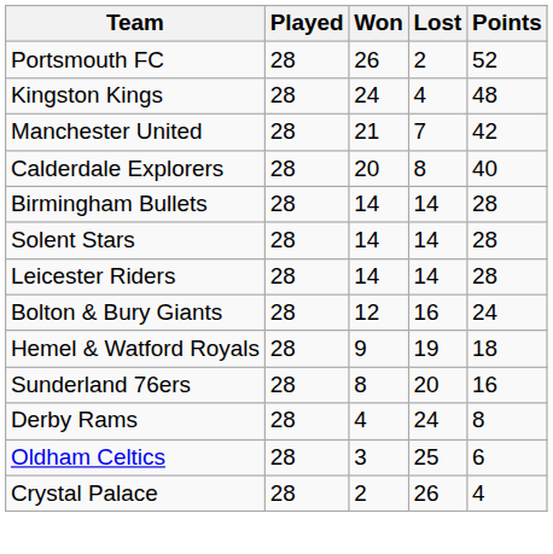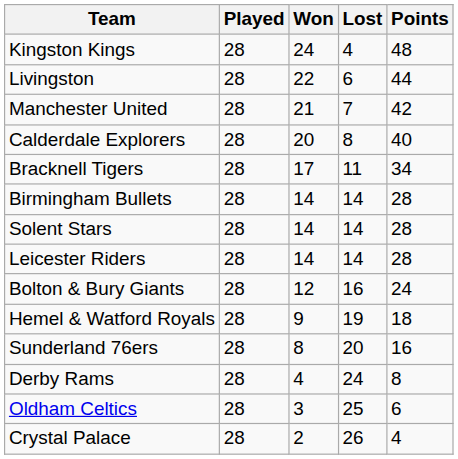- row: Portsmouth FC | 28 | 26 | 2 | 52
+ row: Livingston | 28 | 22 | 6 | 44
+ row: Bracknell Tigers | 28 | 17 | 11 | 34
